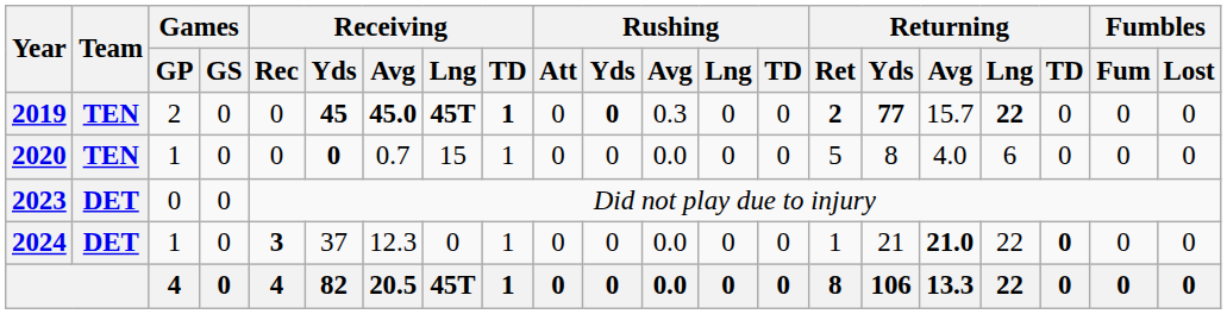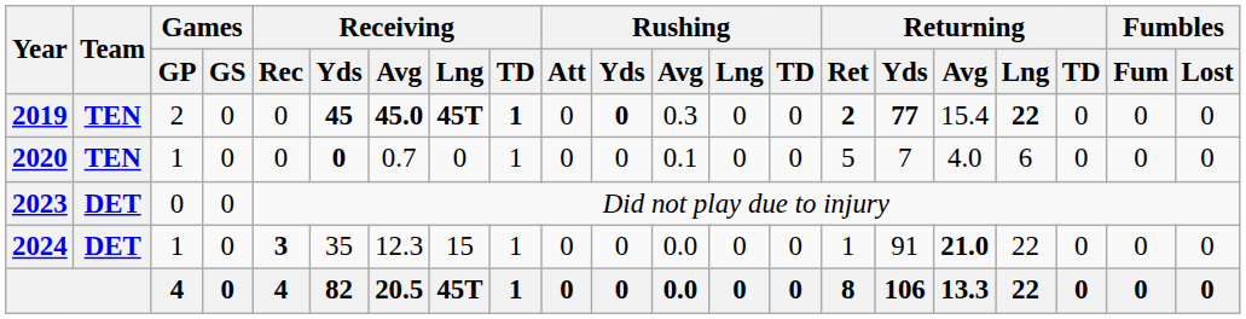2019 | Returning / Avg: 15.7 -> 15.4
2020 | Receiving / Lng: 15 -> 0
2020 | Rushing / Avg: 0.0 -> 0.1
2020 | Returning / Yds: 8 -> 7
2024 | Receiving / Yds: 37 -> 35
2024 | Receiving / Lng: 0 -> 15
2024 | Returning / Yds: 21 -> 91
2024 | Returning / TD: bold -> normal
